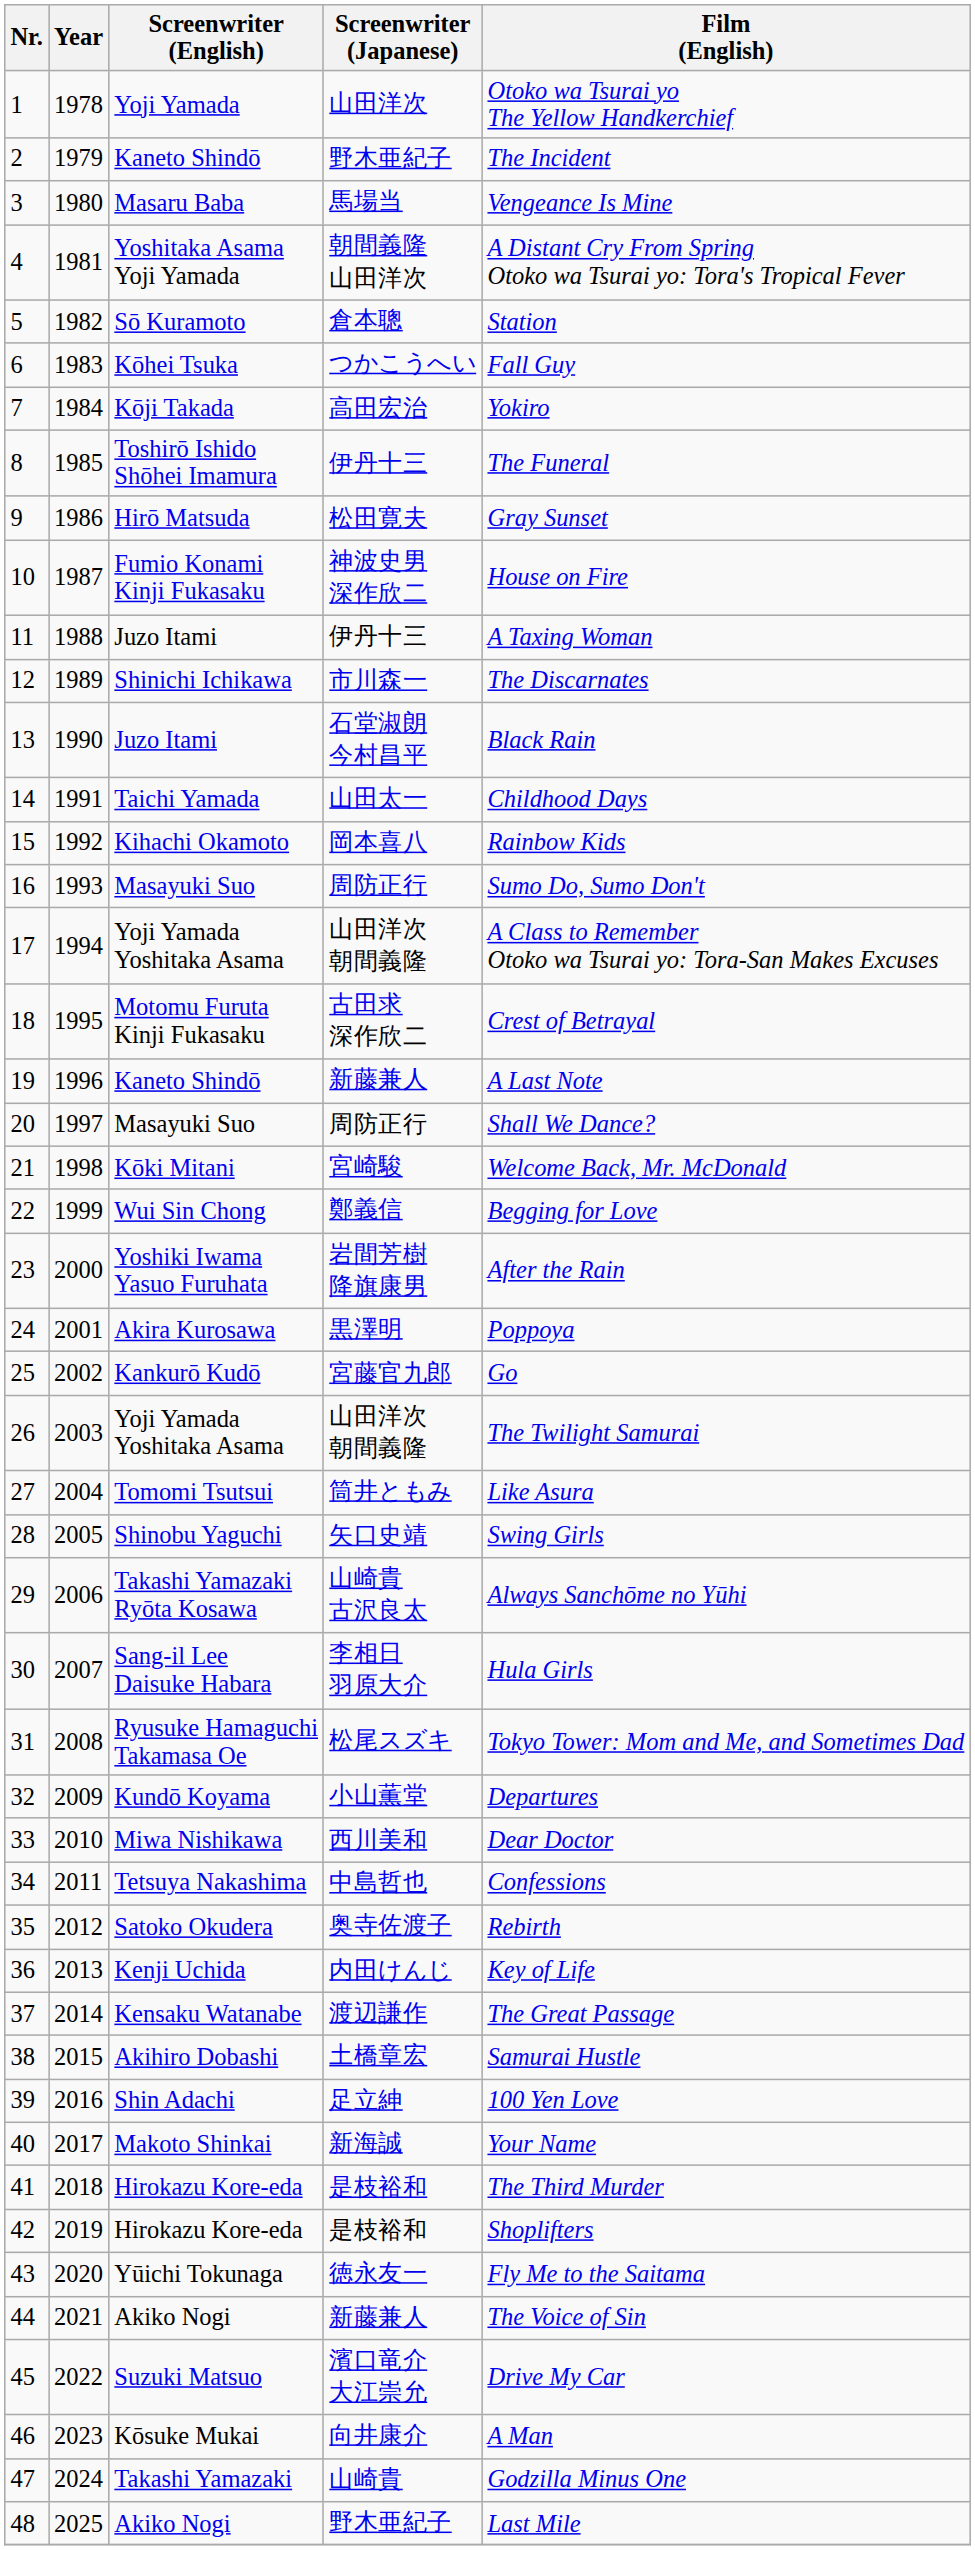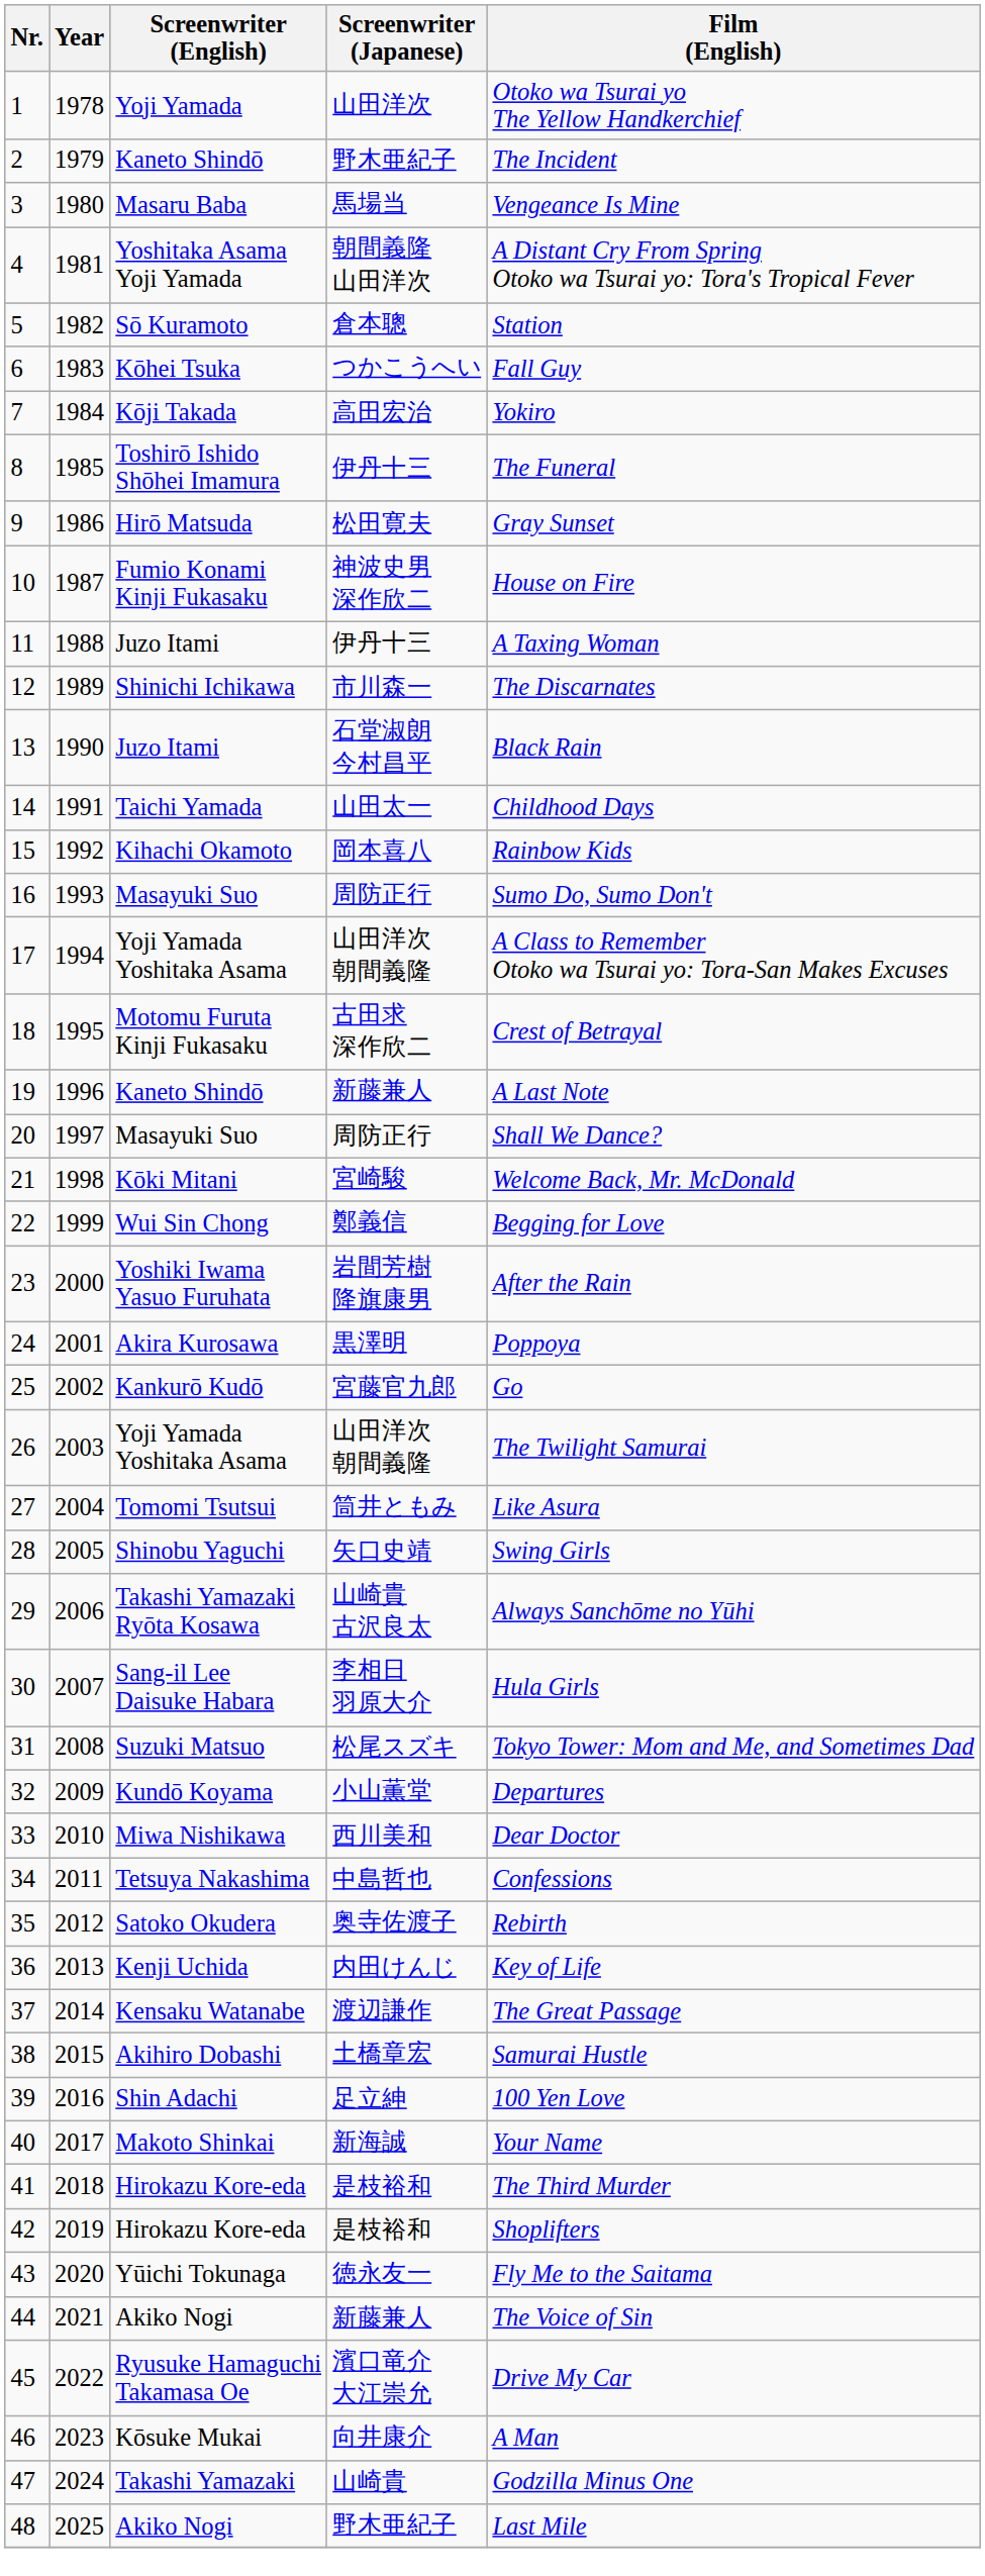31 | Screenwriter (English): Ryusuke Hamaguchi Takamasa Oe -> Suzuki Matsuo
45 | Screenwriter (English): Suzuki Matsuo -> Ryusuke Hamaguchi Takamasa Oe
